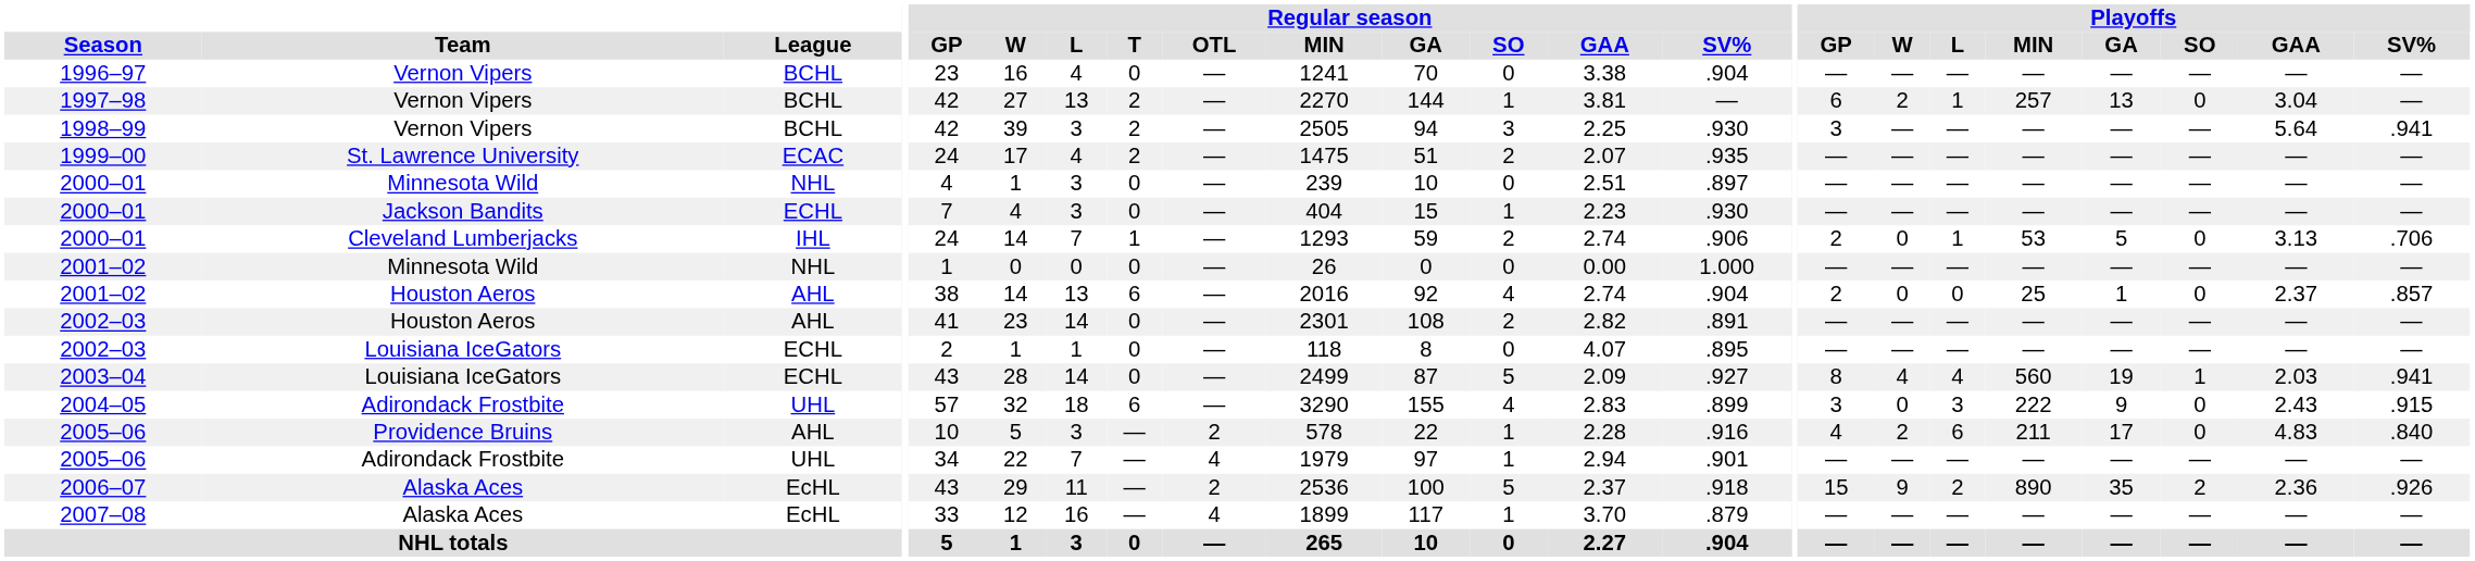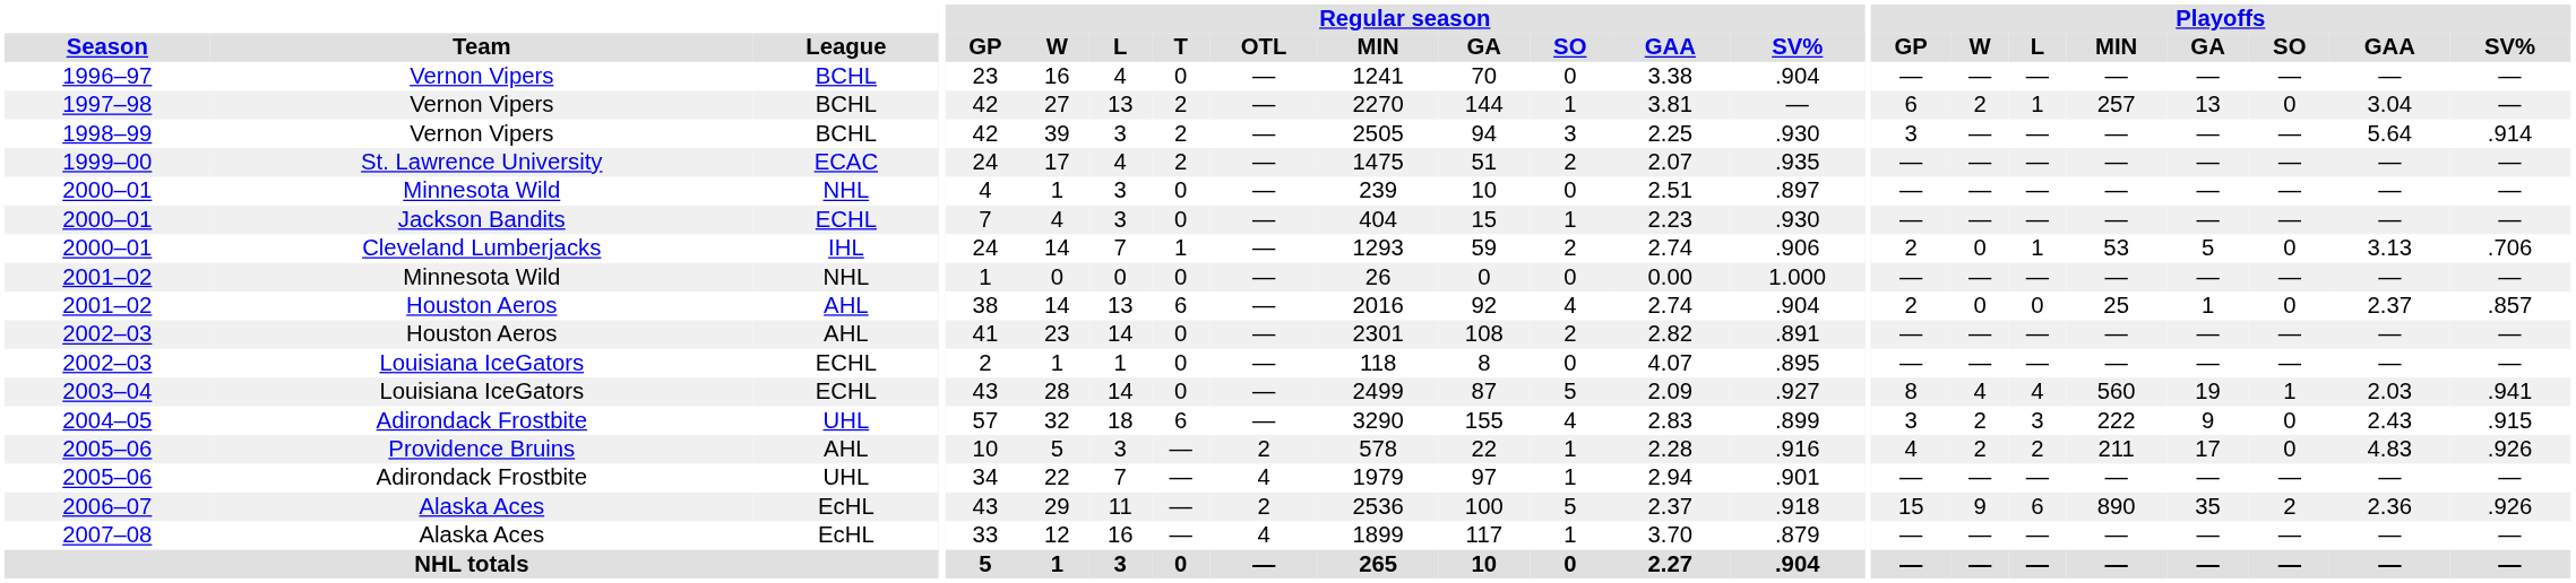1998–99 | Playoffs / SV%: .941 -> .914
2004–05 | Playoffs / W: 0 -> 2
2005–06 / Providence Bruins | Playoffs / L: 6 -> 2
2005–06 / Providence Bruins | Playoffs / SV%: .840 -> .926
2006–07 | Playoffs / L: 2 -> 6
